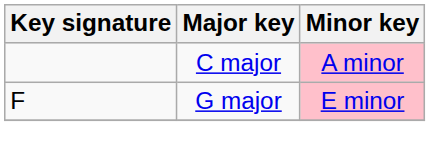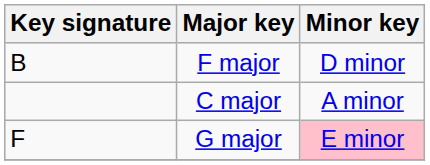+ row: B | F major | D minor
C major | Minor key: pink background -> no background
